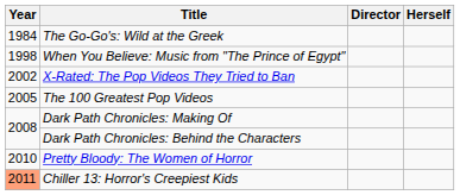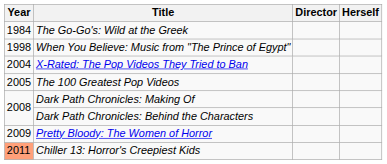X-Rated: The Pop Videos They Tried to Ban | Year: 2002 -> 2004
Pretty Bloody: The Women of Horror | Year: 2010 -> 2009
